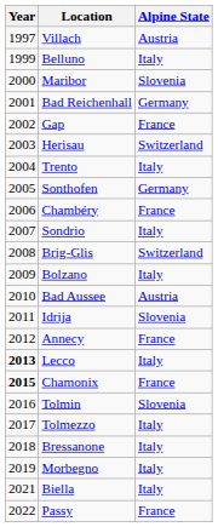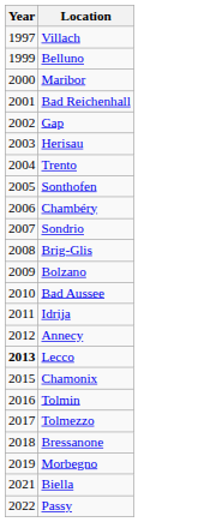- column: Alpine State | Austria | Italy | Slovenia | Germany | France | Switzerland | Italy | Germany | France | Italy | Switzerland | Italy | Austria | Slovenia | France | Italy | France | Slovenia | Italy | Italy | Italy | Italy | France
Chamonix | Year: bold -> normal
